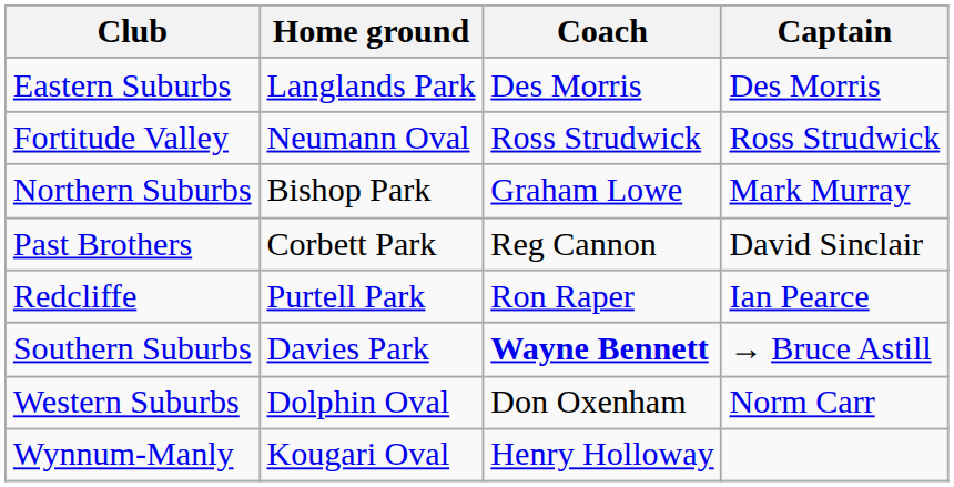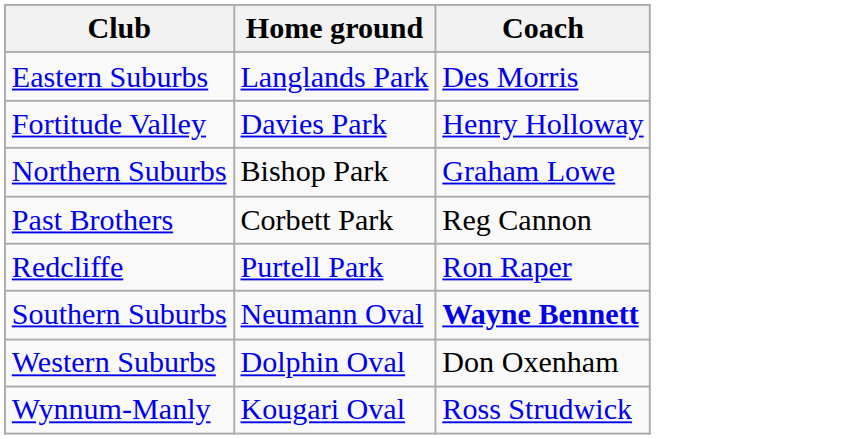- column: Captain | Des Morris | Ross Strudwick | Mark Murray | David Sinclair | Ian Pearce | → Bruce Astill | Norm Carr
Fortitude Valley | Home ground: Neumann Oval -> Davies Park
Fortitude Valley | Coach: Ross Strudwick -> Henry Holloway
Southern Suburbs | Home ground: Davies Park -> Neumann Oval
Wynnum-Manly | Coach: Henry Holloway -> Ross Strudwick
